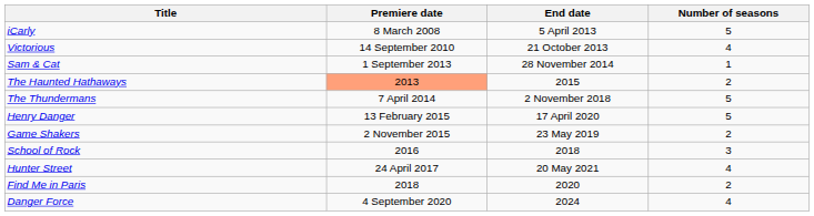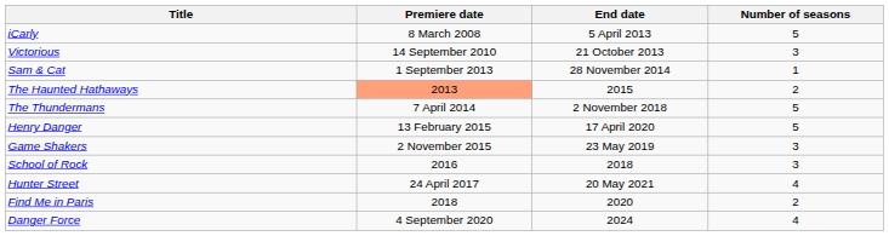Victorious | Number of seasons: 4 -> 3
Game Shakers | Number of seasons: 2 -> 3
